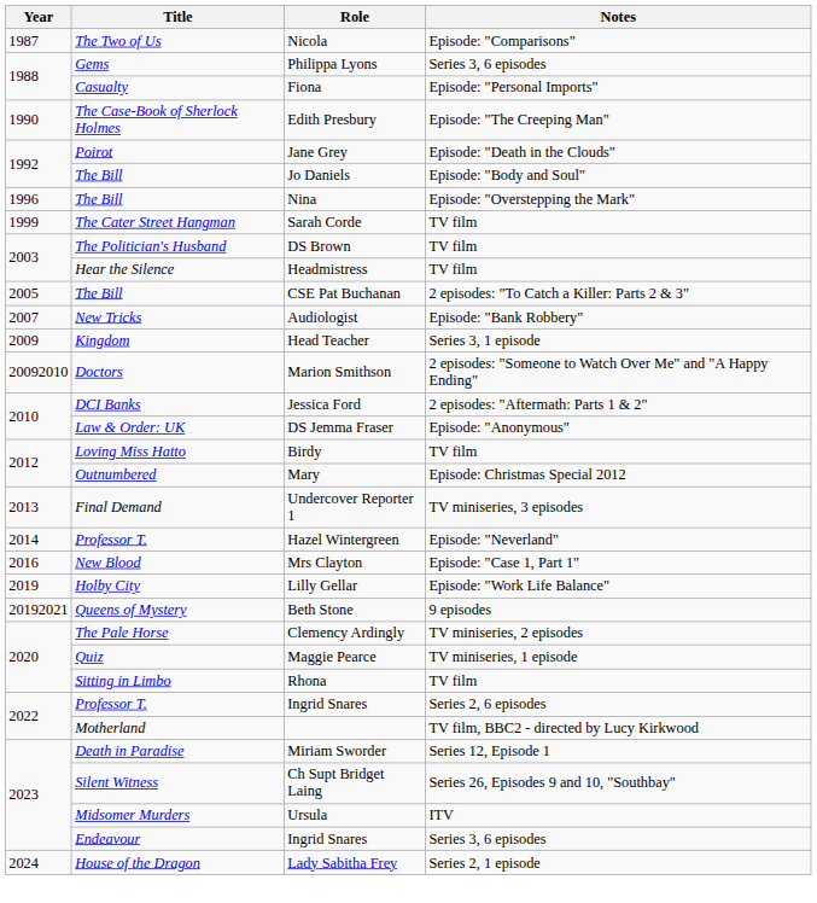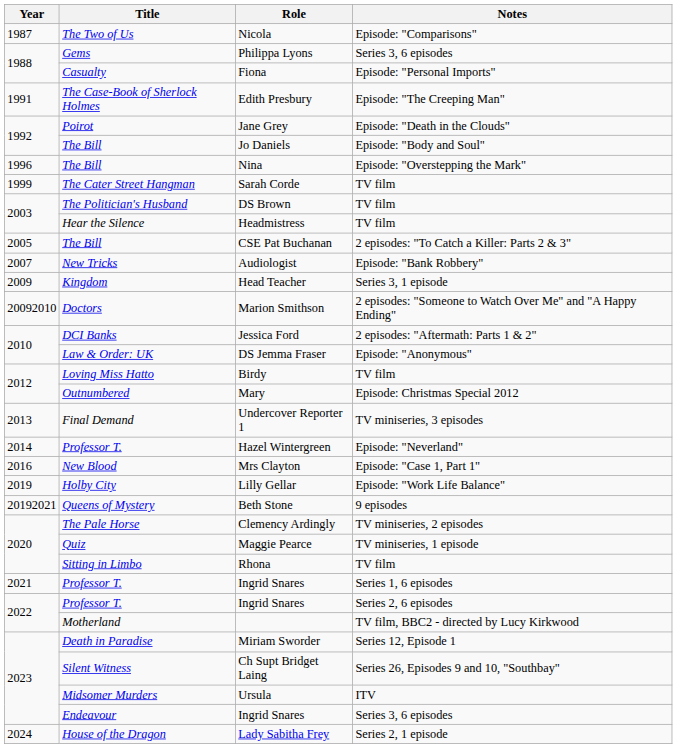Edith Presbury | Year: 1990 -> 1991
+ row: 2021 | Professor T. | Ingrid Snares | Series 1, 6 episodes
